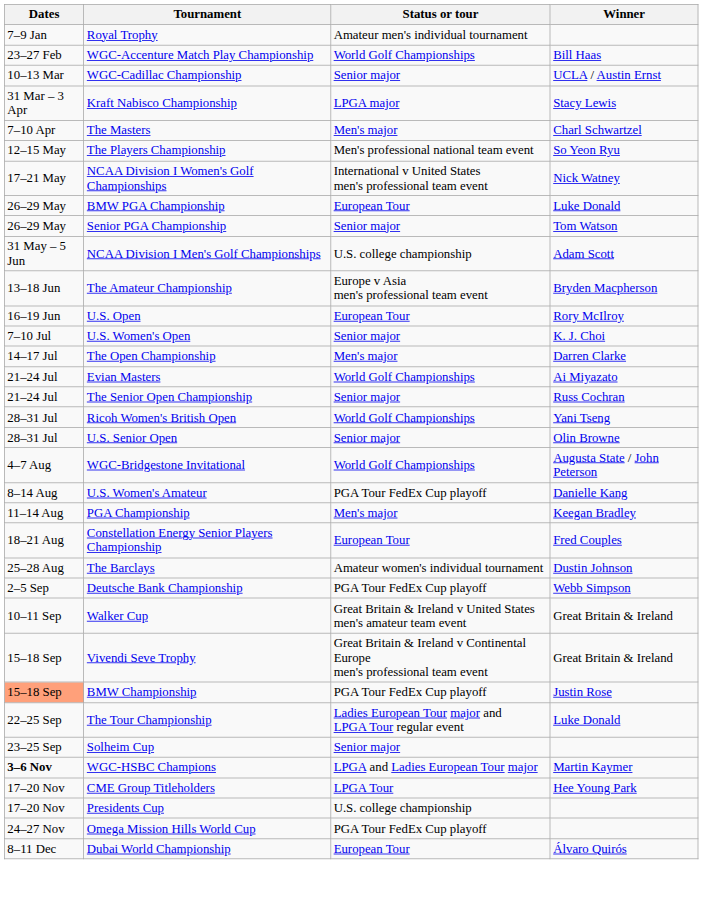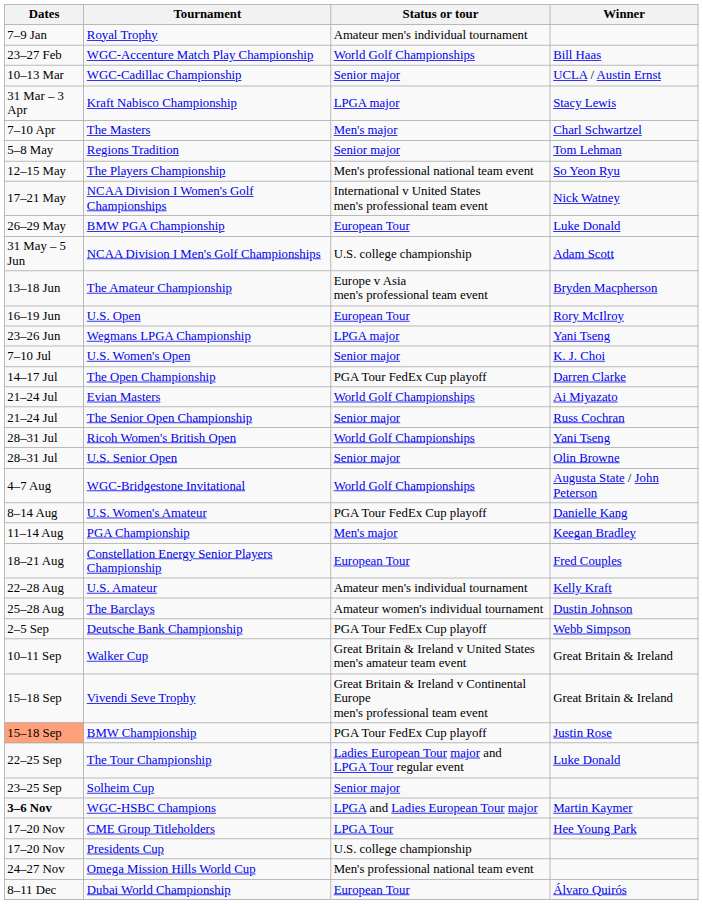+ row: 5–8 May | Regions Tradition | Senior major | Tom Lehman
- row: 26–29 May | Senior PGA Championship | Senior major | Tom Watson
+ row: 23–26 Jun | Wegmans LPGA Championship | LPGA major | Yani Tseng
The Open Championship | Status or tour: Men's major -> PGA Tour FedEx Cup playoff
+ row: 22–28 Aug | U.S. Amateur | Amateur men's individual tournament | Kelly Kraft
Omega Mission Hills World Cup | Status or tour: PGA Tour FedEx Cup playoff -> Men's professional national team event
